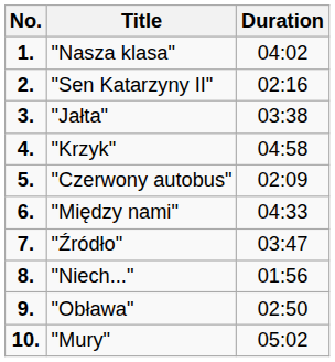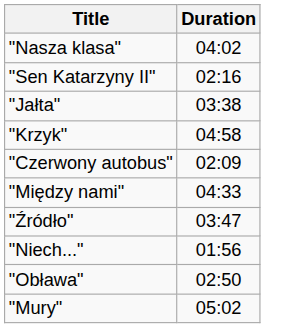- column: No. | 1. | 2. | 3. | 4. | 5. | 6. | 7. | 8. | 9. | 10.
